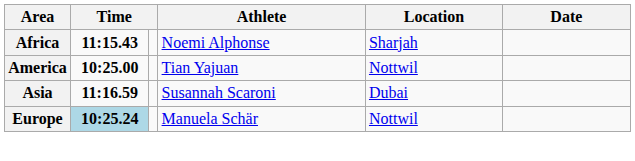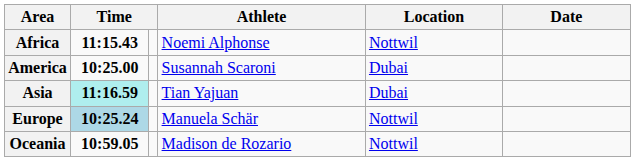Africa | Location: Sharjah -> Nottwil
America | Athlete: Tian Yajuan -> Susannah Scaroni
America | Location: Nottwil -> Dubai
Asia | column 2: no background -> paleturquoise background
Asia | Athlete: Susannah Scaroni -> Tian Yajuan
+ row: Oceania | 10:59.05 | Madison de Rozario | Nottwil
